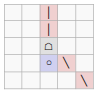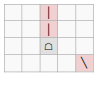- row: ○ | ╲
